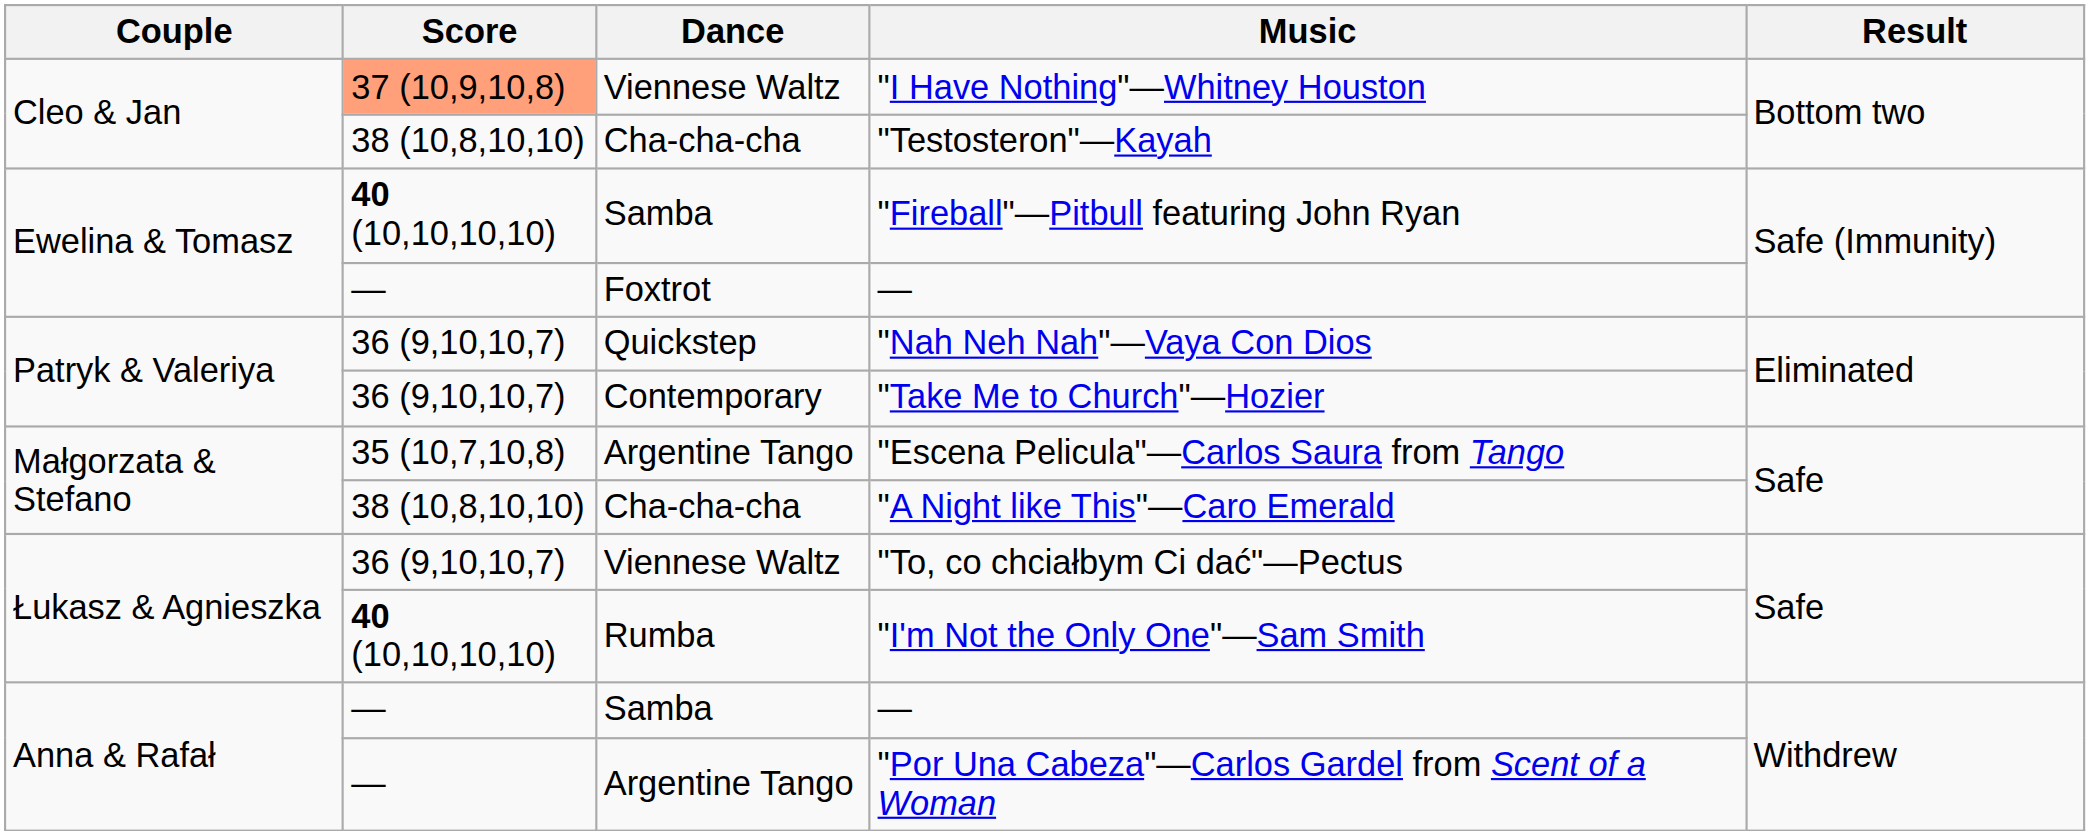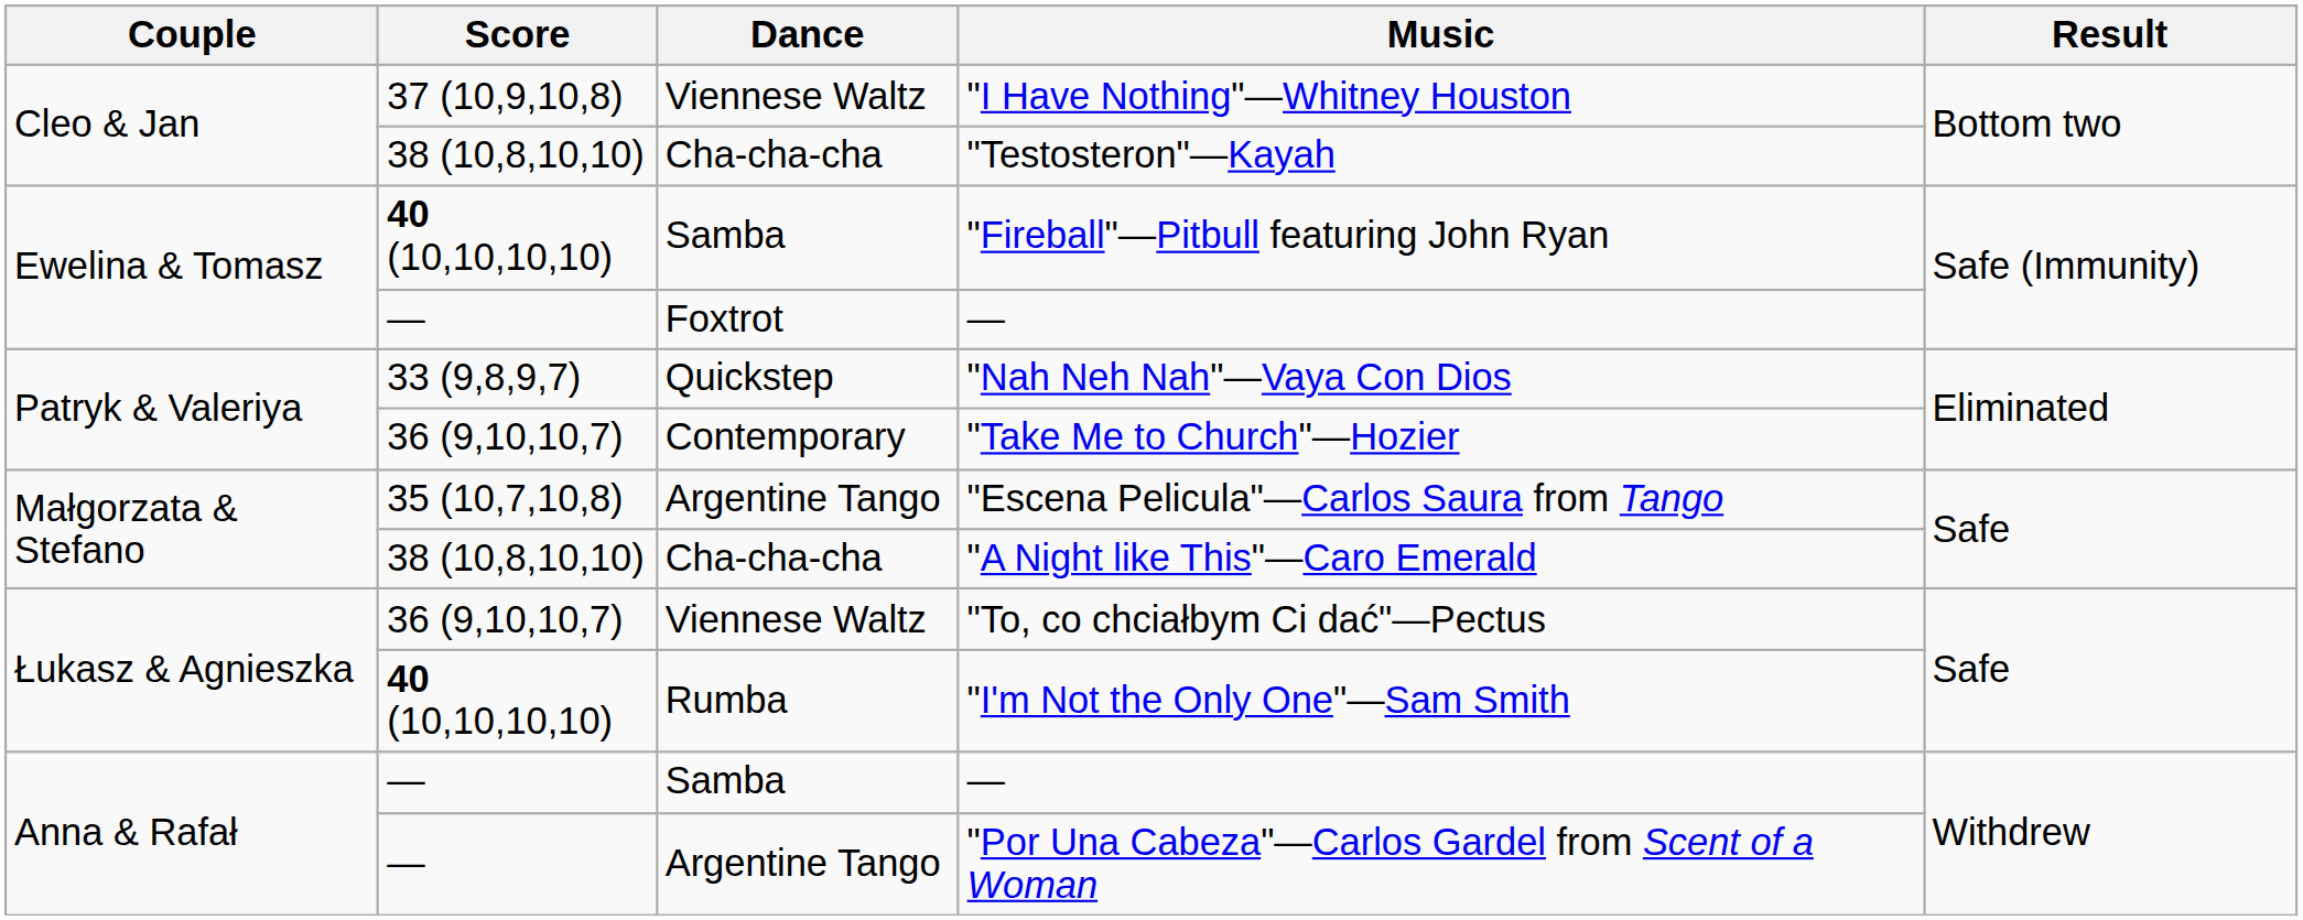"I Have Nothing"—Whitney Houston | Score: lightsalmon background -> no background
"Nah Neh Nah"—Vaya Con Dios | Score: 36 (9,10,10,7) -> 33 (9,8,9,7)
